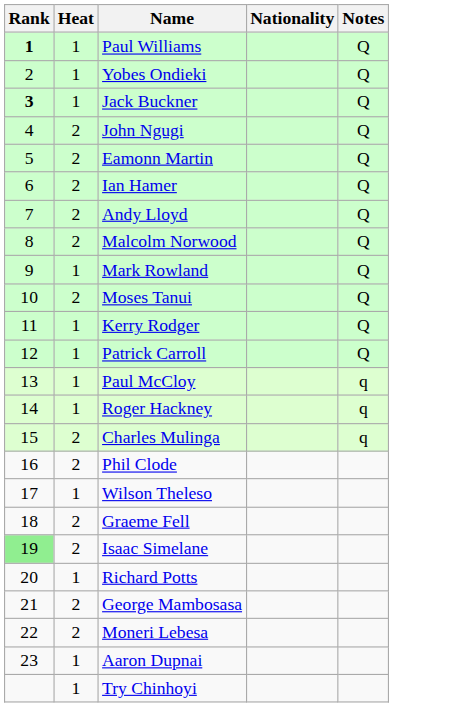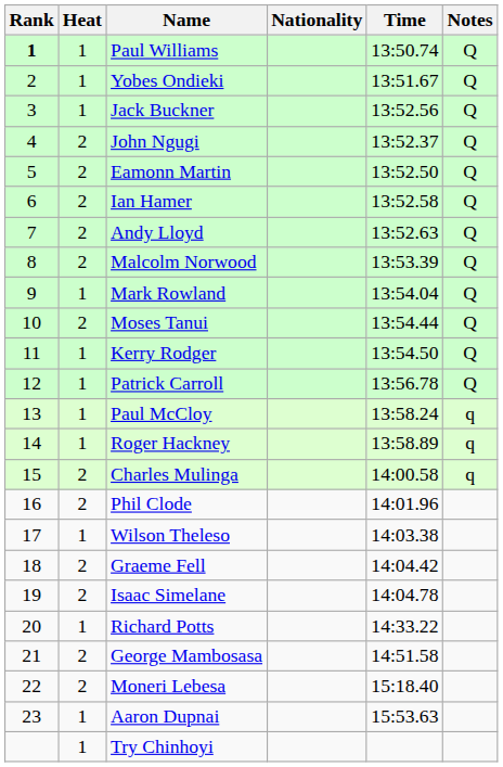+ column: Time | 13:50.74 | 13:51.67 | 13:52.56 | 13:52.37 | 13:52.50 | 13:52.58 | 13:52.63 | 13:53.39 | 13:54.04 | 13:54.44 | 13:54.50 | 13:56.78 | 13:58.24 | 13:58.89 | 14:00.58 | 14:01.96 | 14:03.38 | 14:04.42 | 14:04.78 | 14:33.22 | 14:51.58 | 15:18.40 | 15:53.63
Jack Buckner | Rank: bold -> normal
Isaac Simelane | Rank: lightgreen background -> no background
